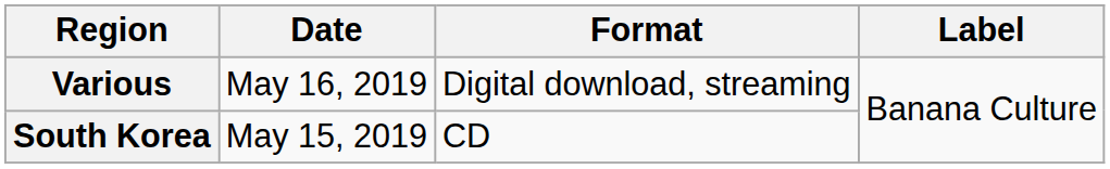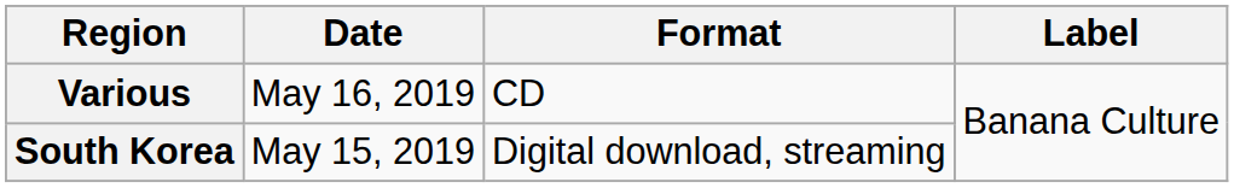Various | Format: Digital download, streaming -> CD
South Korea | Format: CD -> Digital download, streaming
